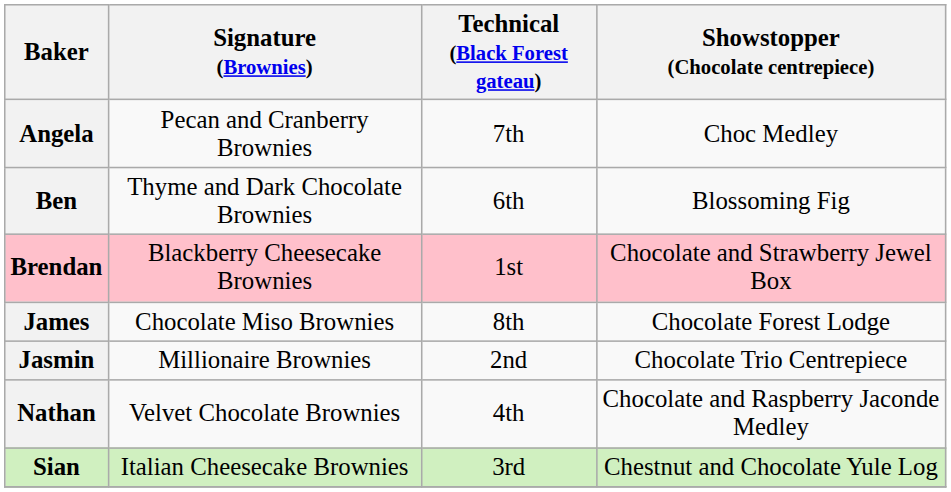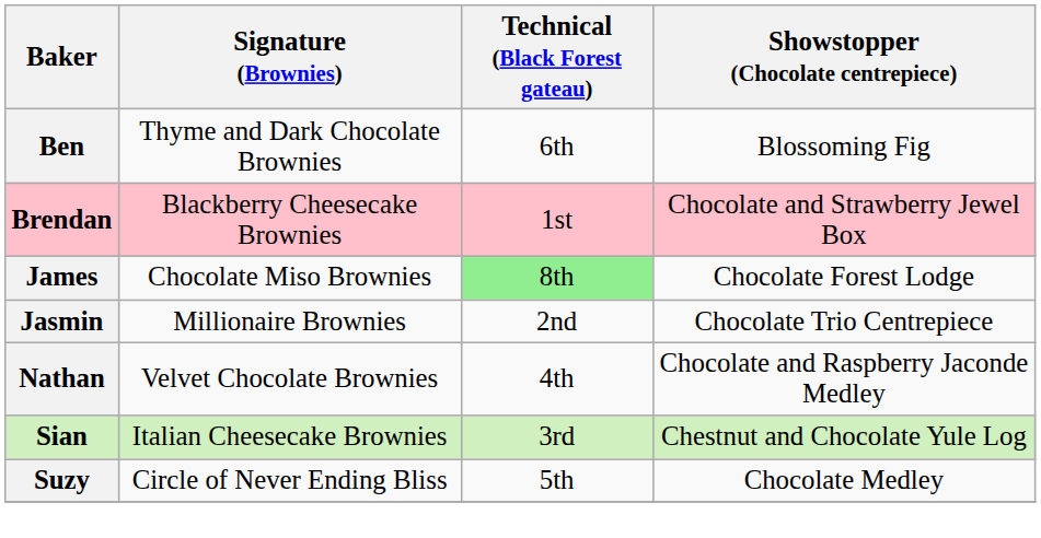- row: Angela | Pecan and Cranberry Brownies | 7th | Choc Medley
James | Technical (Black Forest gateau): no background -> lightgreen background
+ row: Suzy | Circle of Never Ending Bliss | 5th | Chocolate Medley
